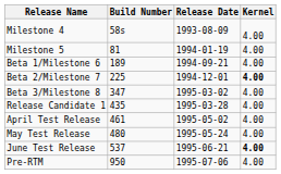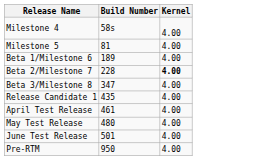- column: Release Date | 1993-08-09 | 1994-01-19 | 1994-09-21 | 1994-12-01 | 1995-03-02 | 1995-03-28 | 1995-05-02 | 1995-05-24 | 1995-06-21 | 1995-07-06
Beta 2/Milestone 7 | Build Number: 225 -> 228
June Test Release | Build Number: 537 -> 501
June Test Release | Kernel: bold -> normal
